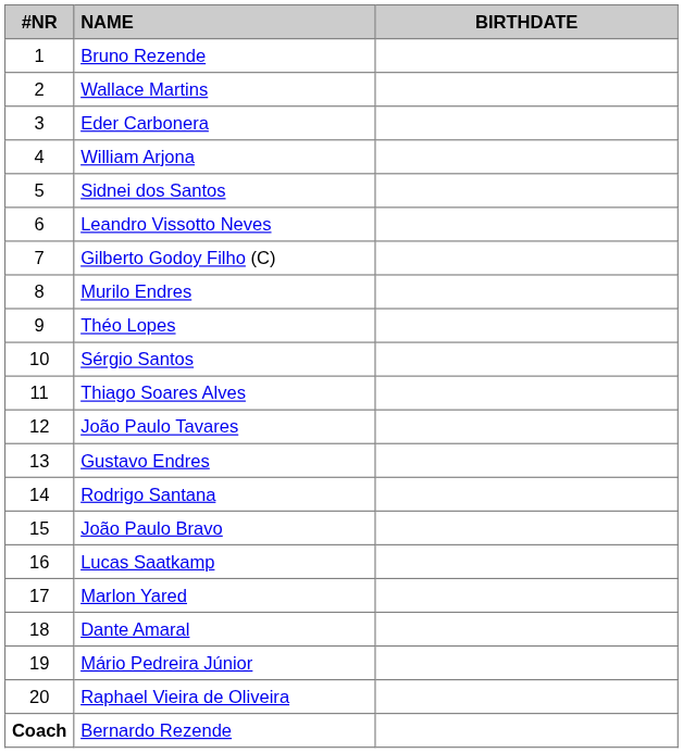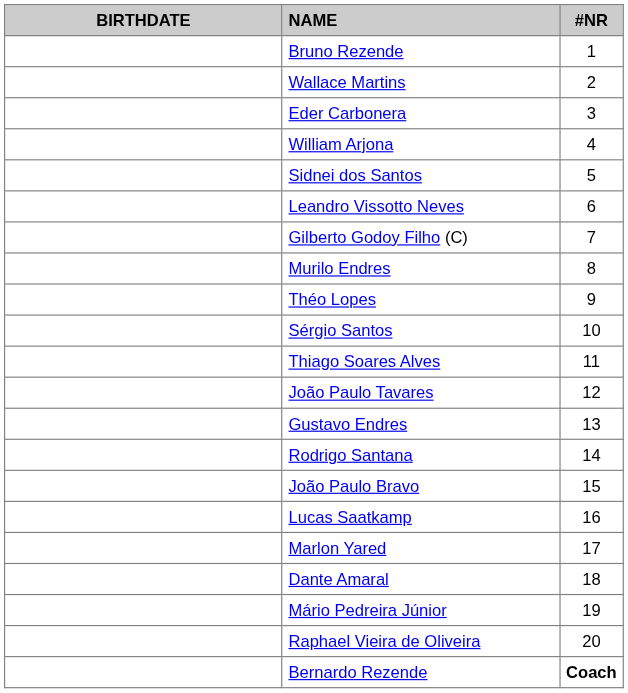columns swapped: #NR <-> BIRTHDATE
